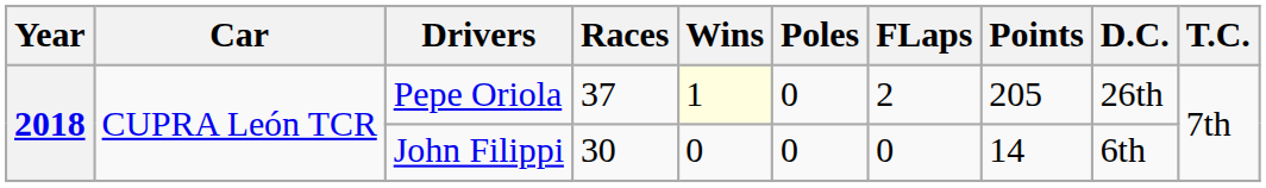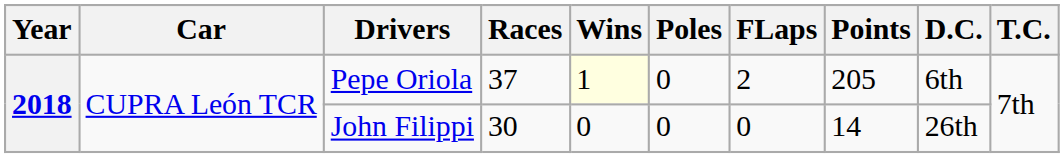Pepe Oriola | D.C.: 26th -> 6th
John Filippi | D.C.: 6th -> 26th
